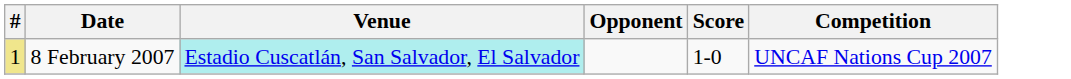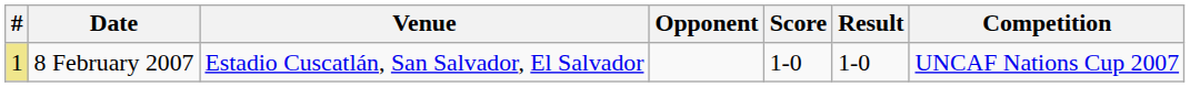+ column: Result | 1-0
8 February 2007 | Venue: paleturquoise background -> no background
